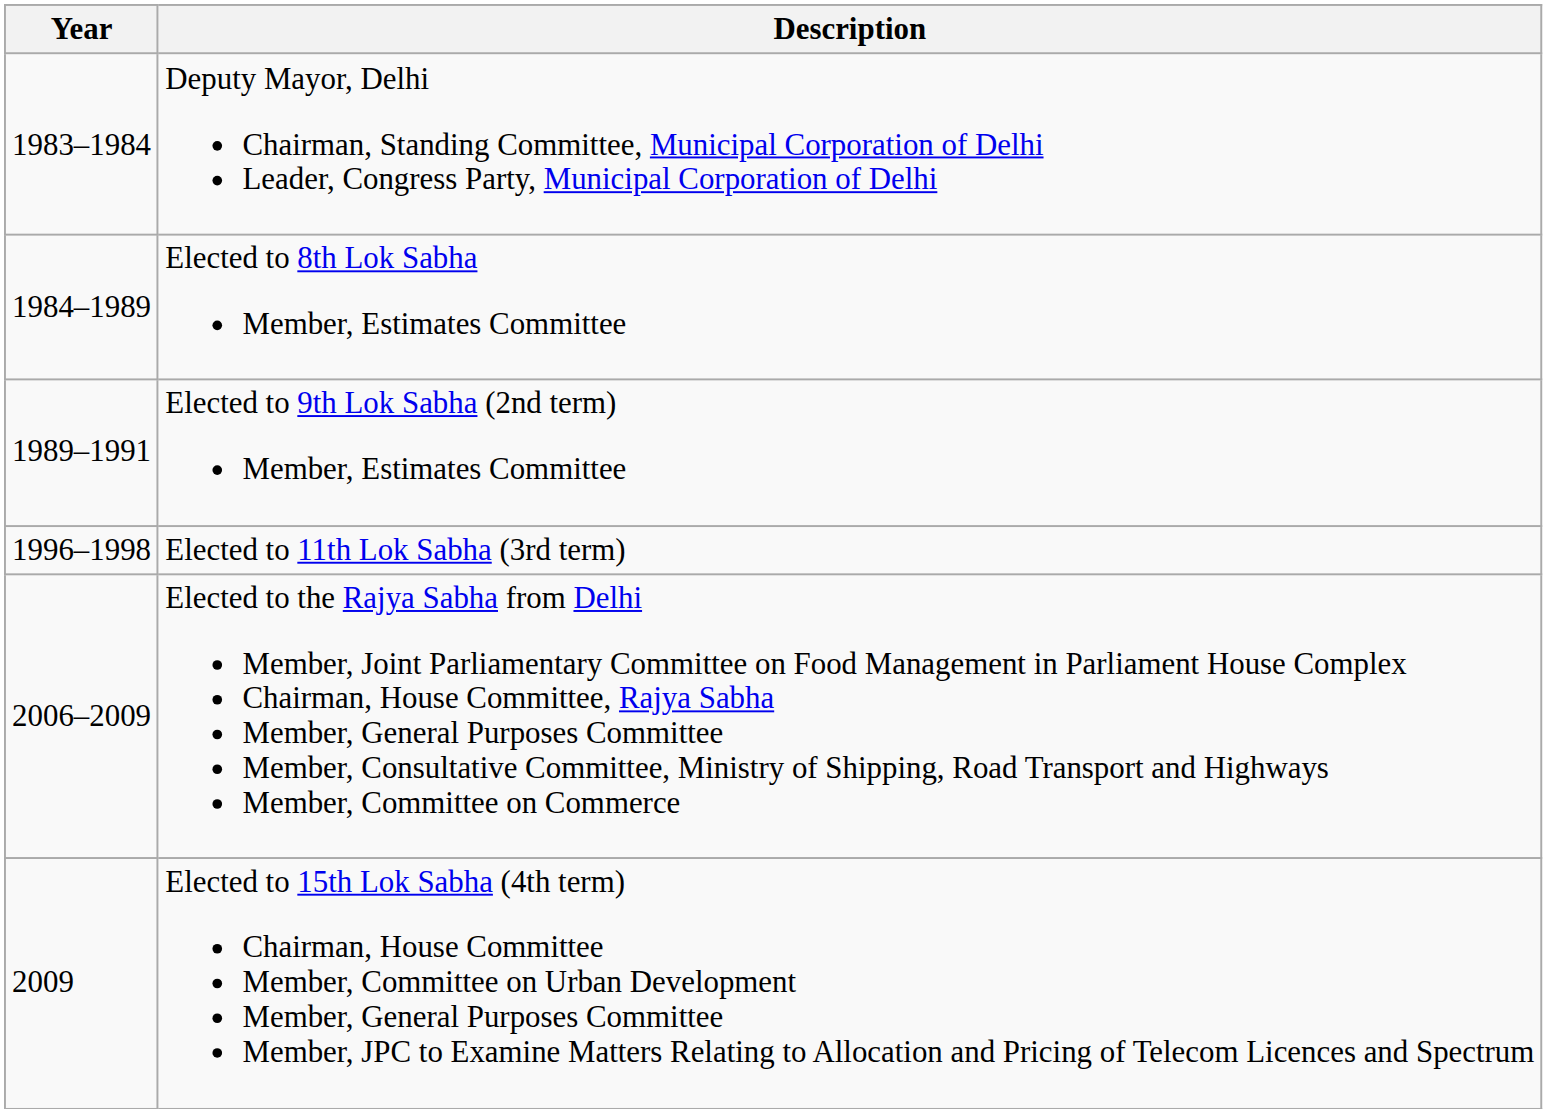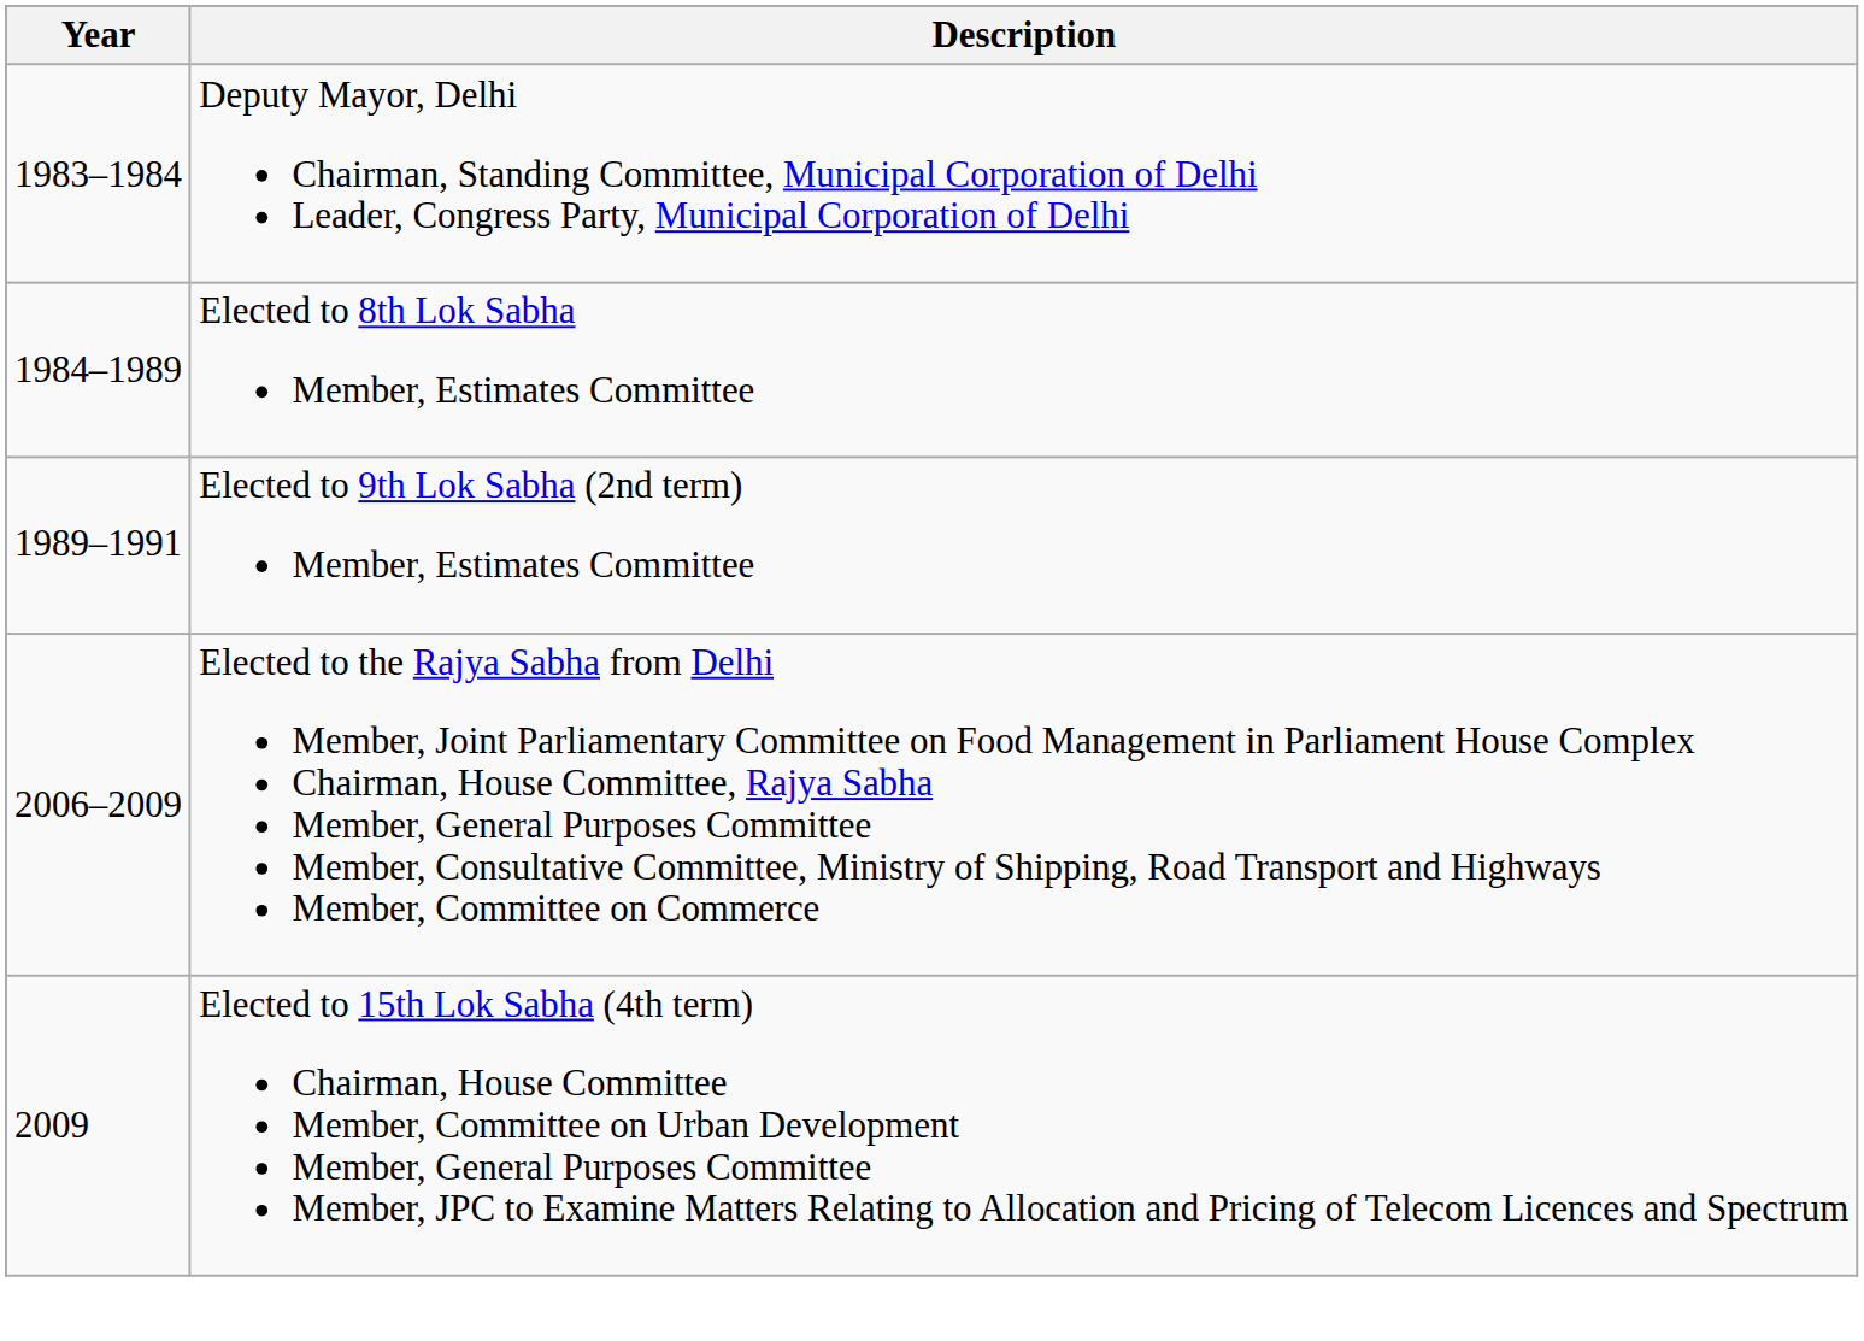- row: 1996–1998 | Elected to 11th Lok Sabha (3rd term)
